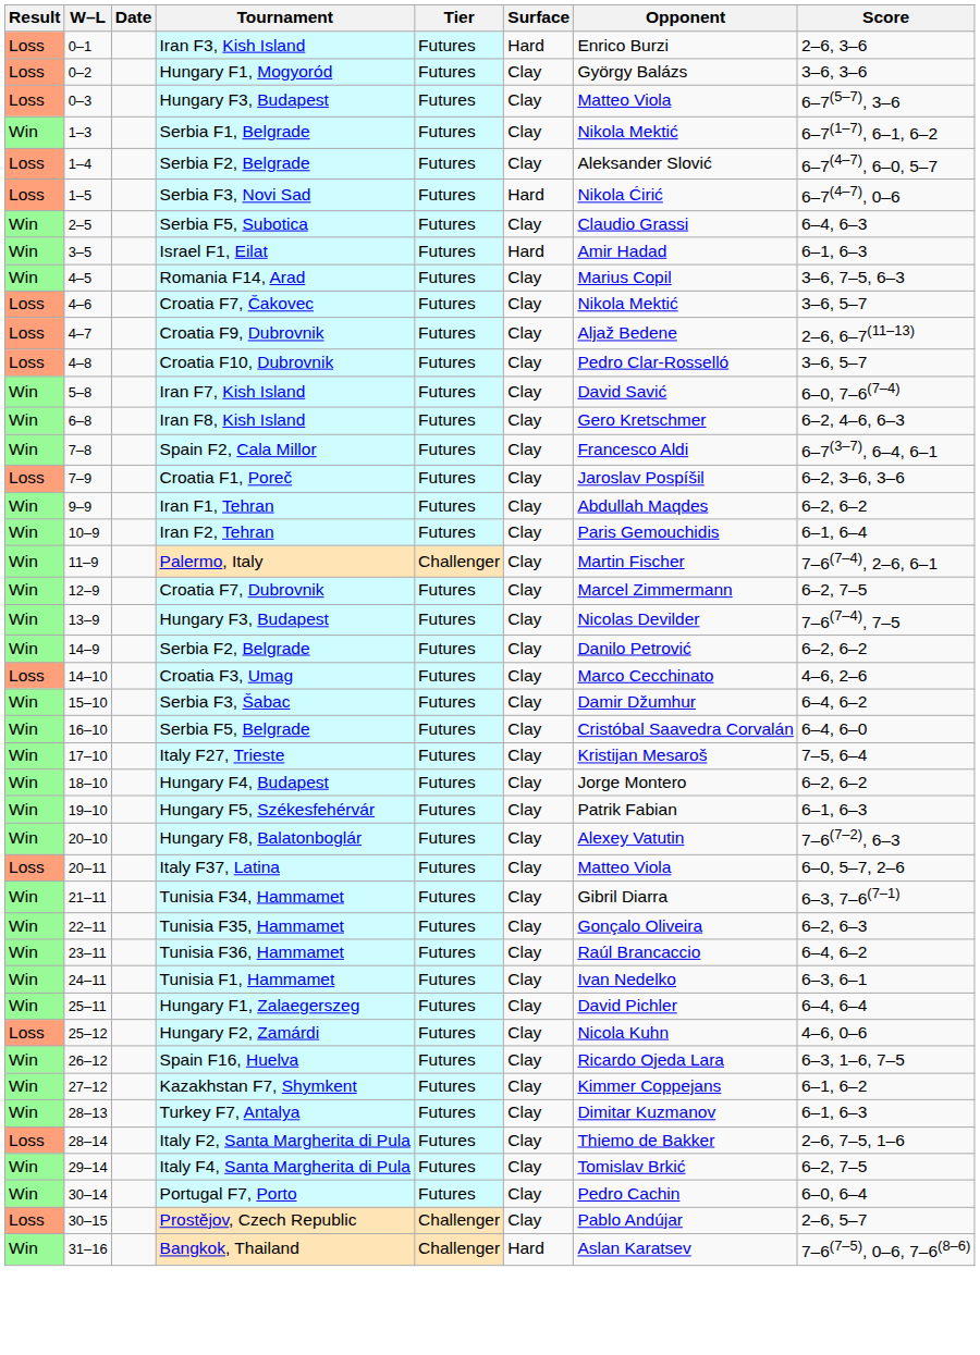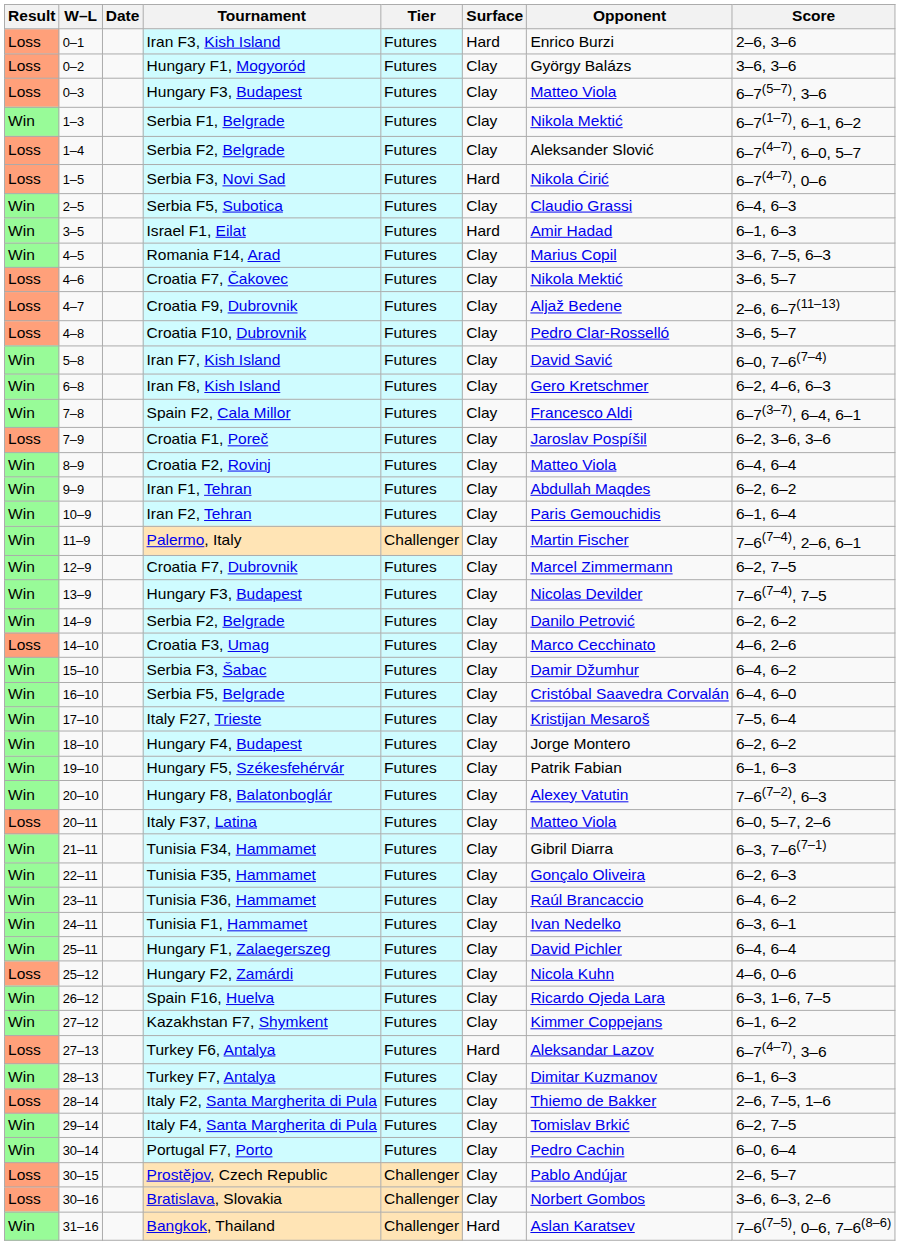+ row: Win | 8–9 | Croatia F2, Rovinj | Futures | Clay | Matteo Viola | 6–4, 6–4
+ row: Loss | 27–13 | Turkey F6, Antalya | Futures | Hard | Aleksandar Lazov | 6–7(4–7), 3–6
+ row: Loss | 30–16 | Bratislava, Slovakia | Challenger | Clay | Norbert Gombos | 3–6, 6–3, 2–6
